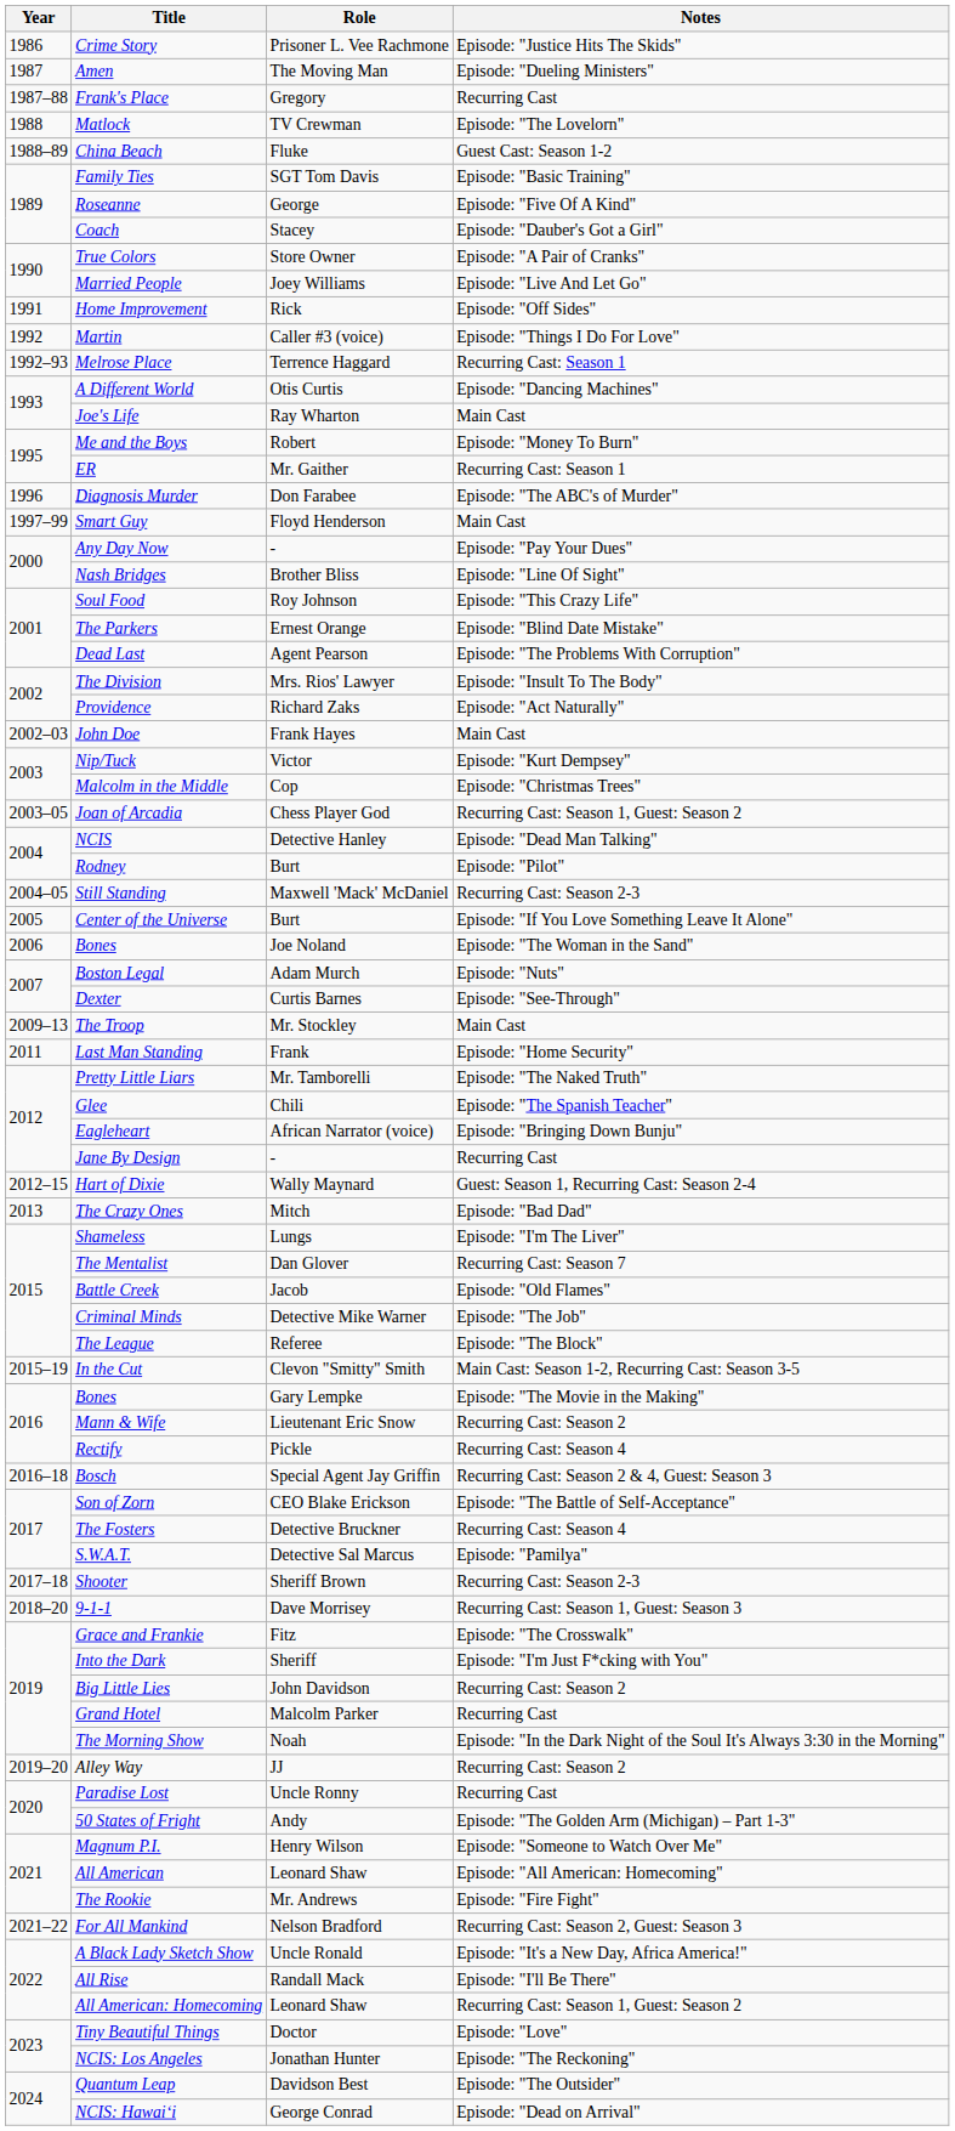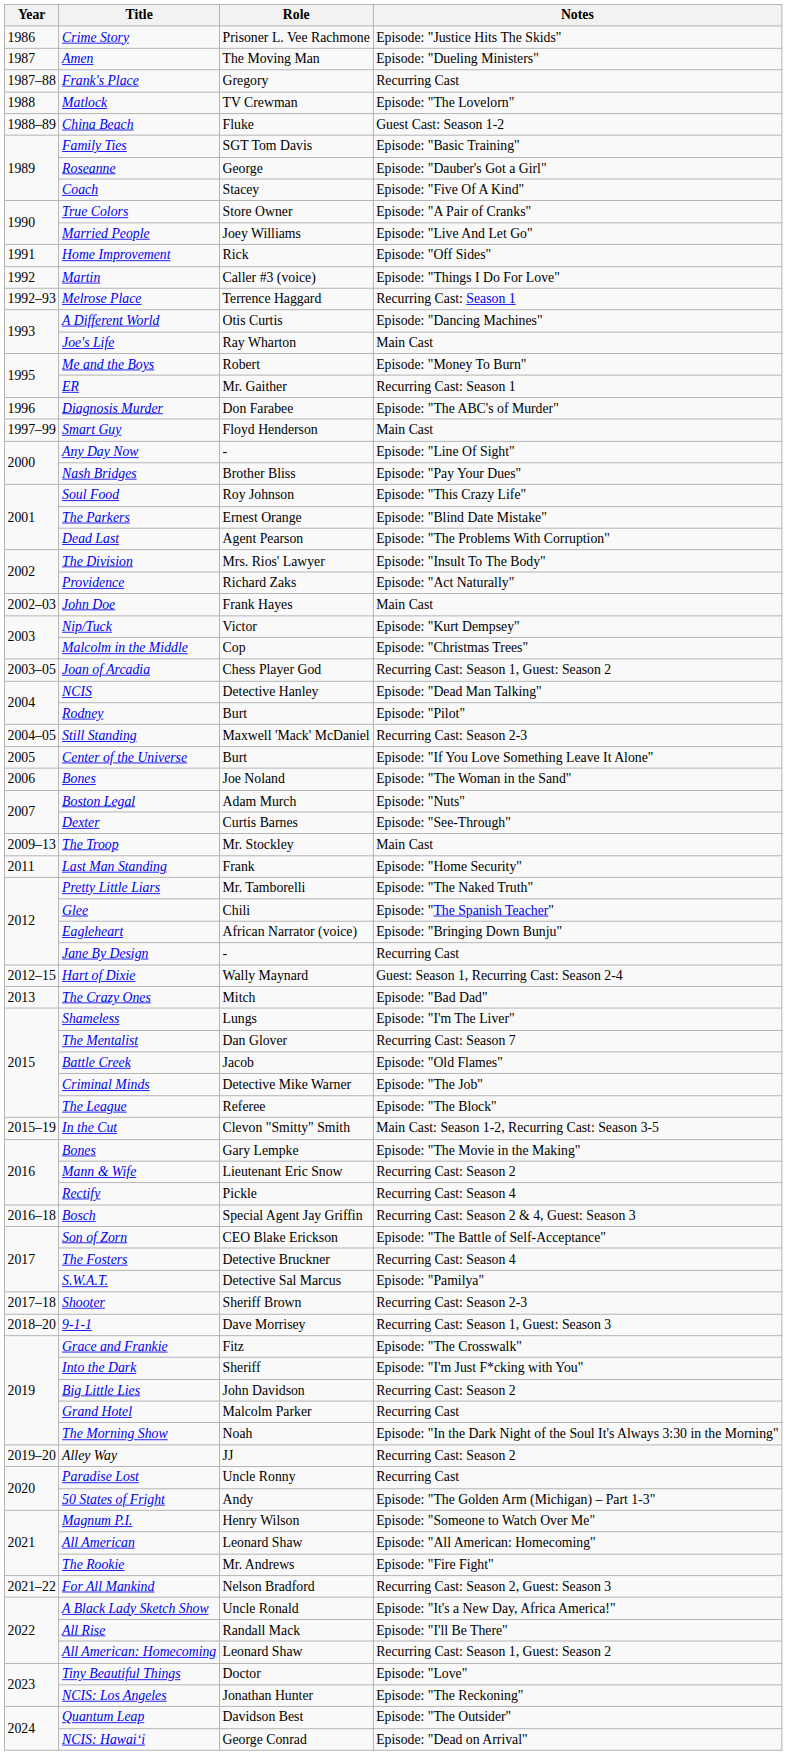Roseanne | Notes: Episode: "Five Of A Kind" -> Episode: "Dauber's Got a Girl"
Coach | Notes: Episode: "Dauber's Got a Girl" -> Episode: "Five Of A Kind"
Any Day Now | Notes: Episode: "Pay Your Dues" -> Episode: "Line Of Sight"
Nash Bridges | Notes: Episode: "Line Of Sight" -> Episode: "Pay Your Dues"
